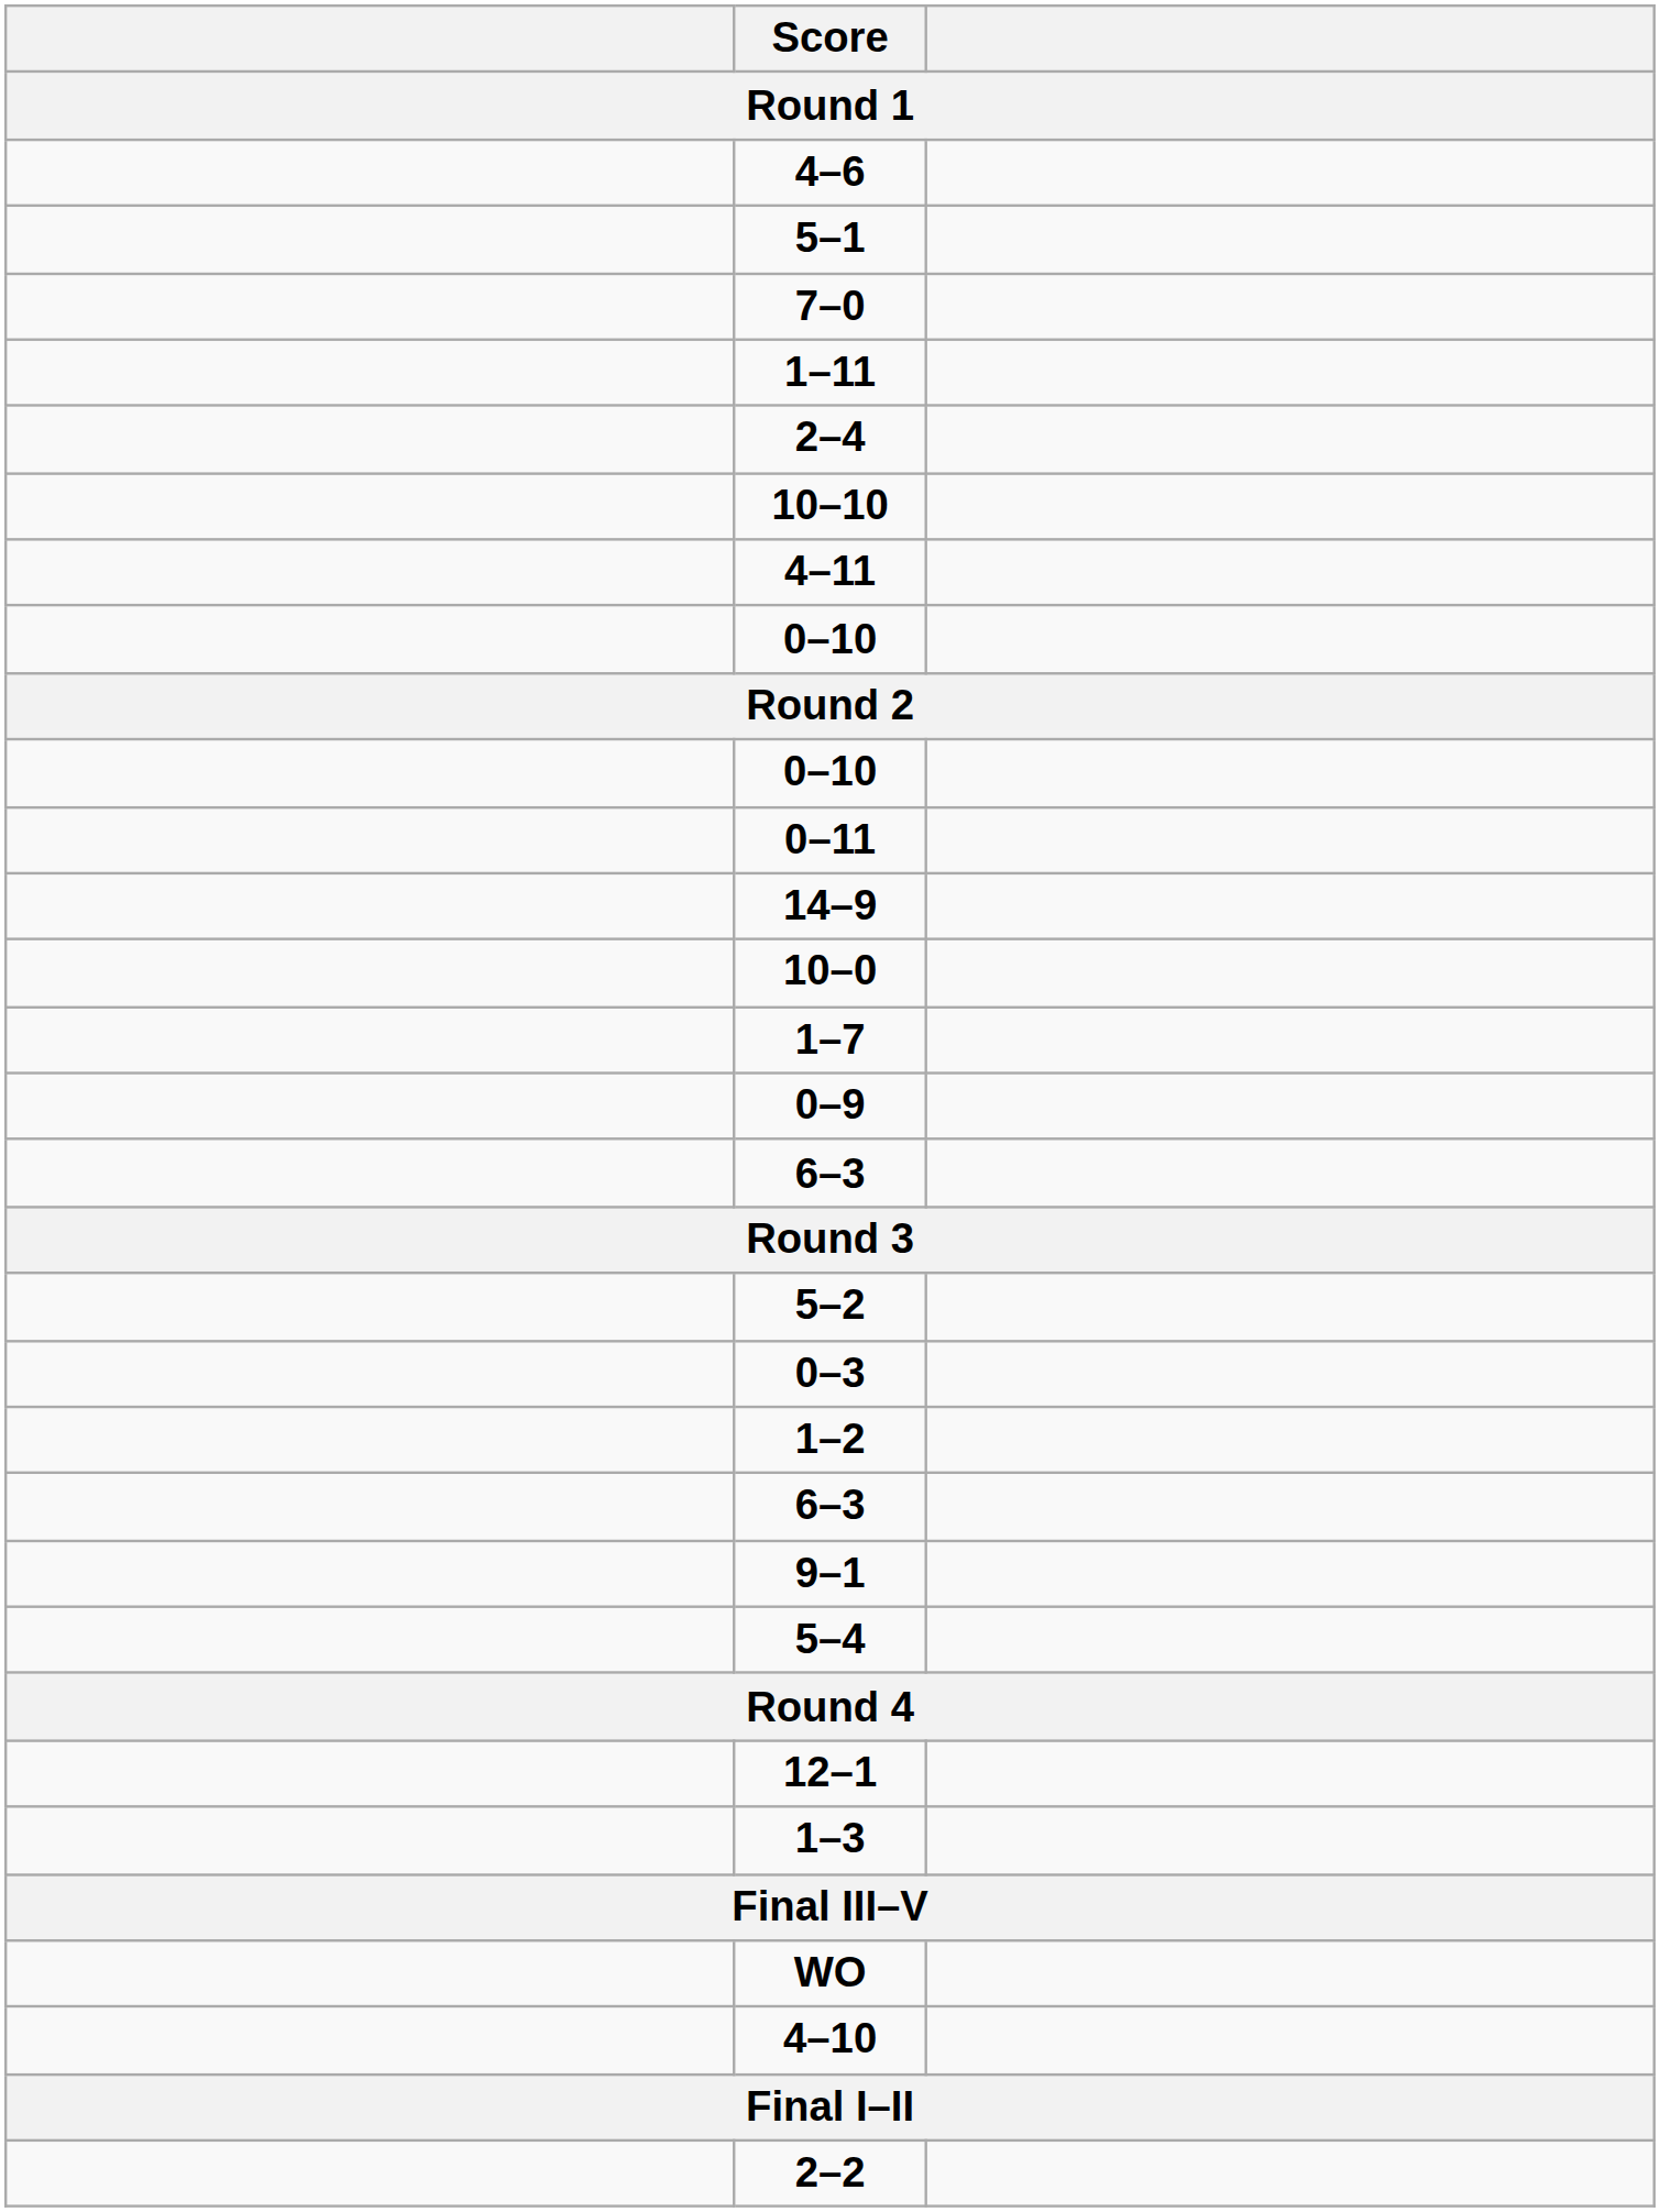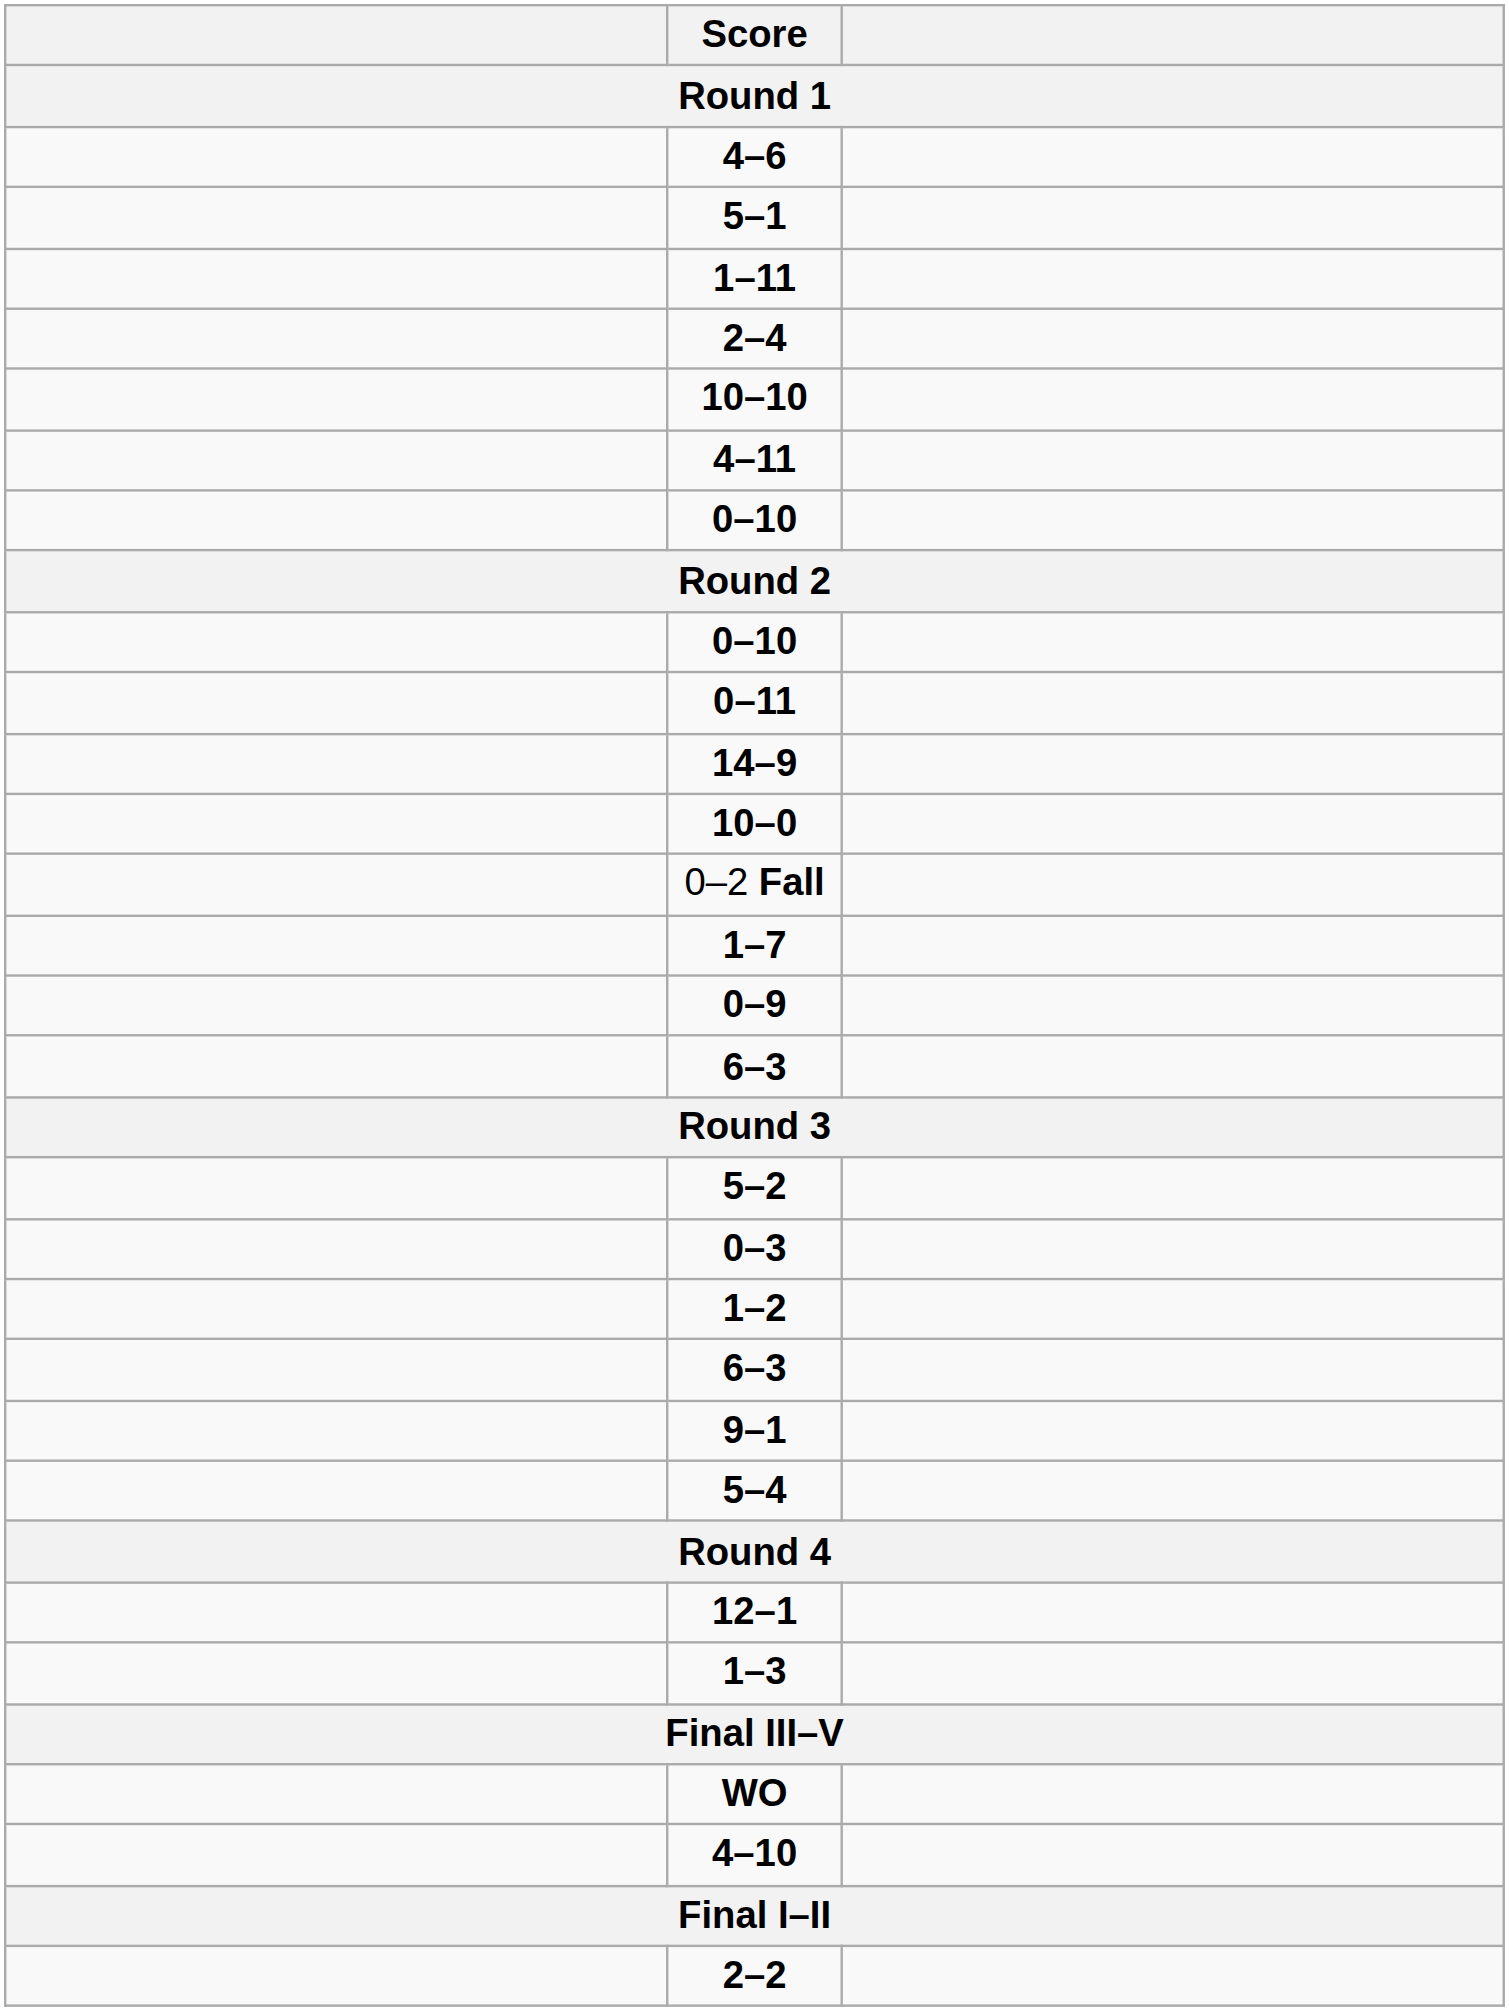- row: 7–0
+ row: 0–2 Fall
